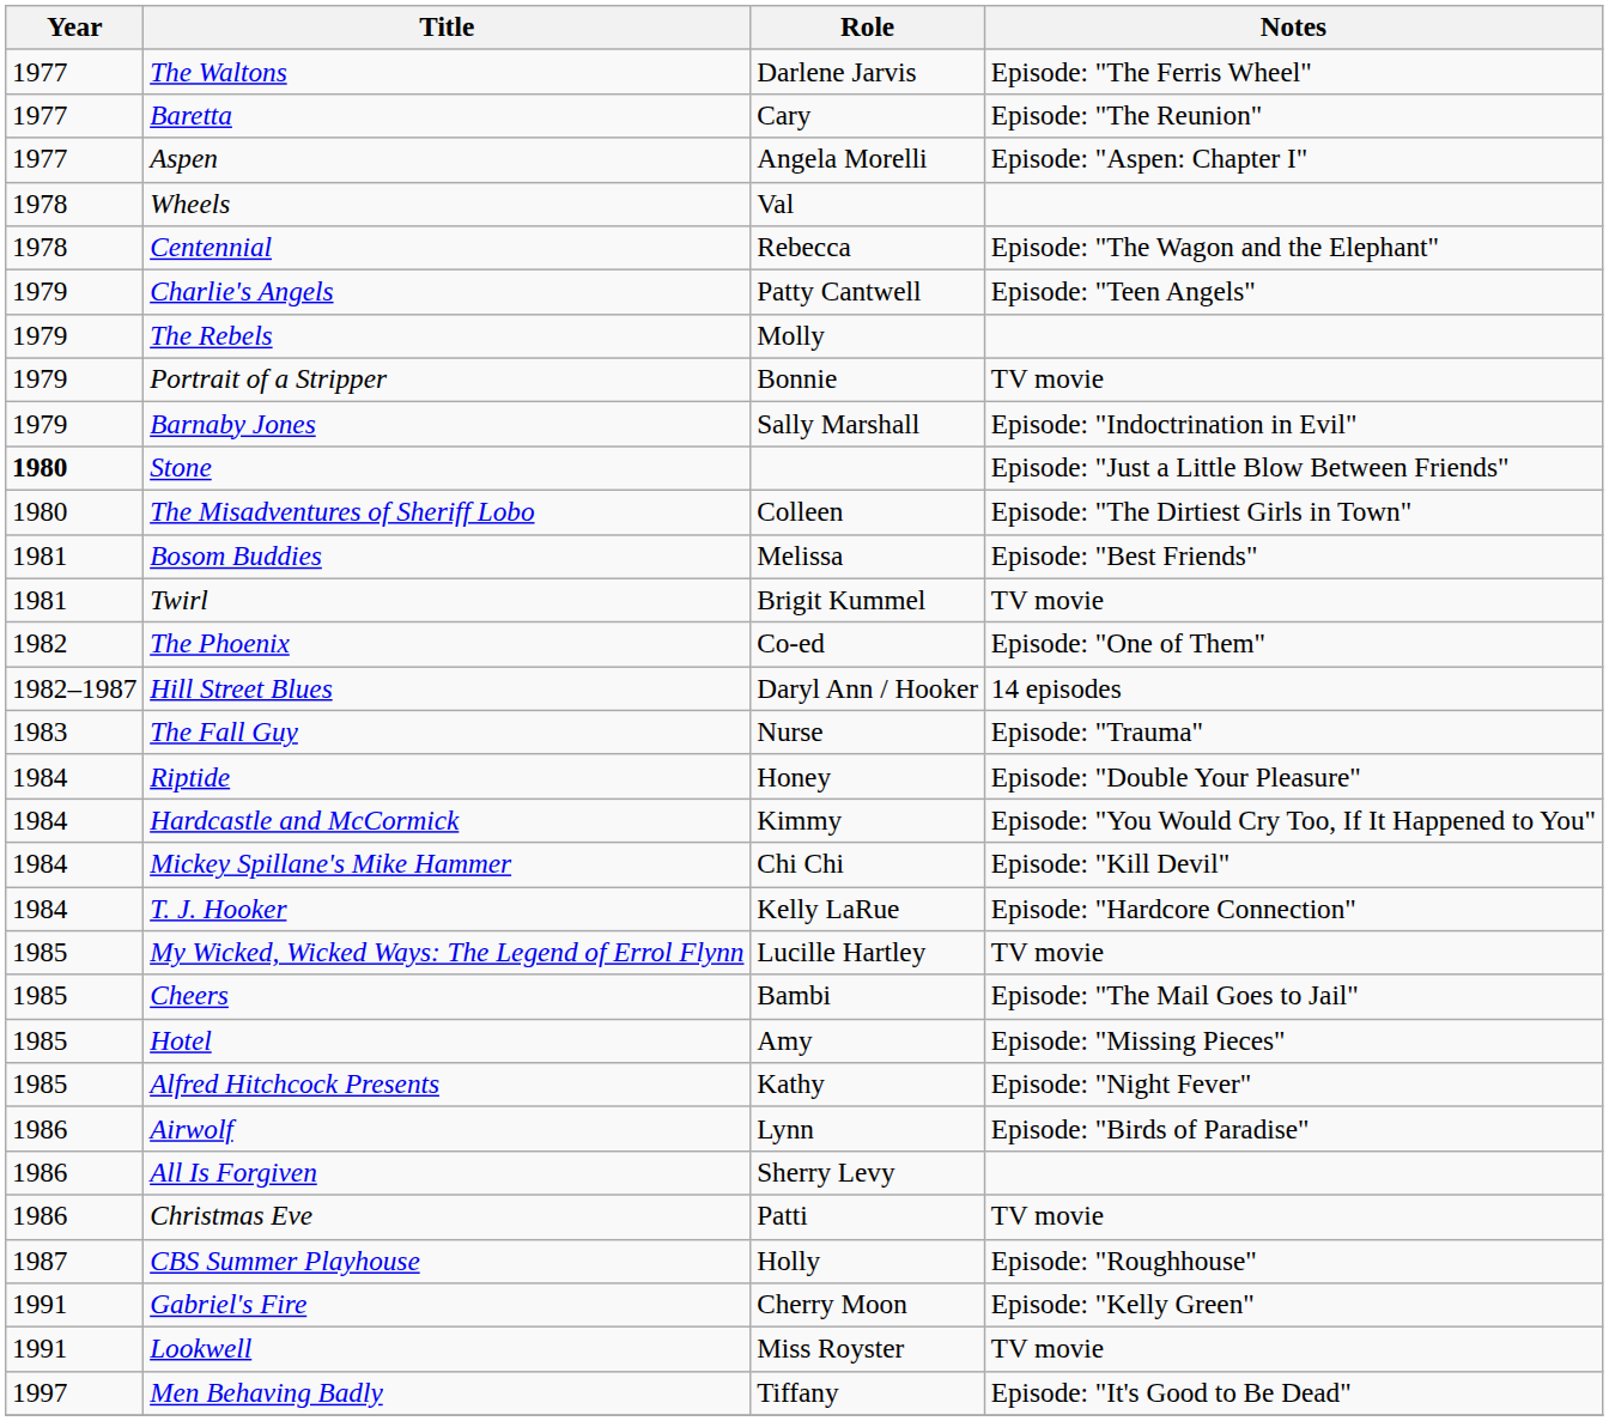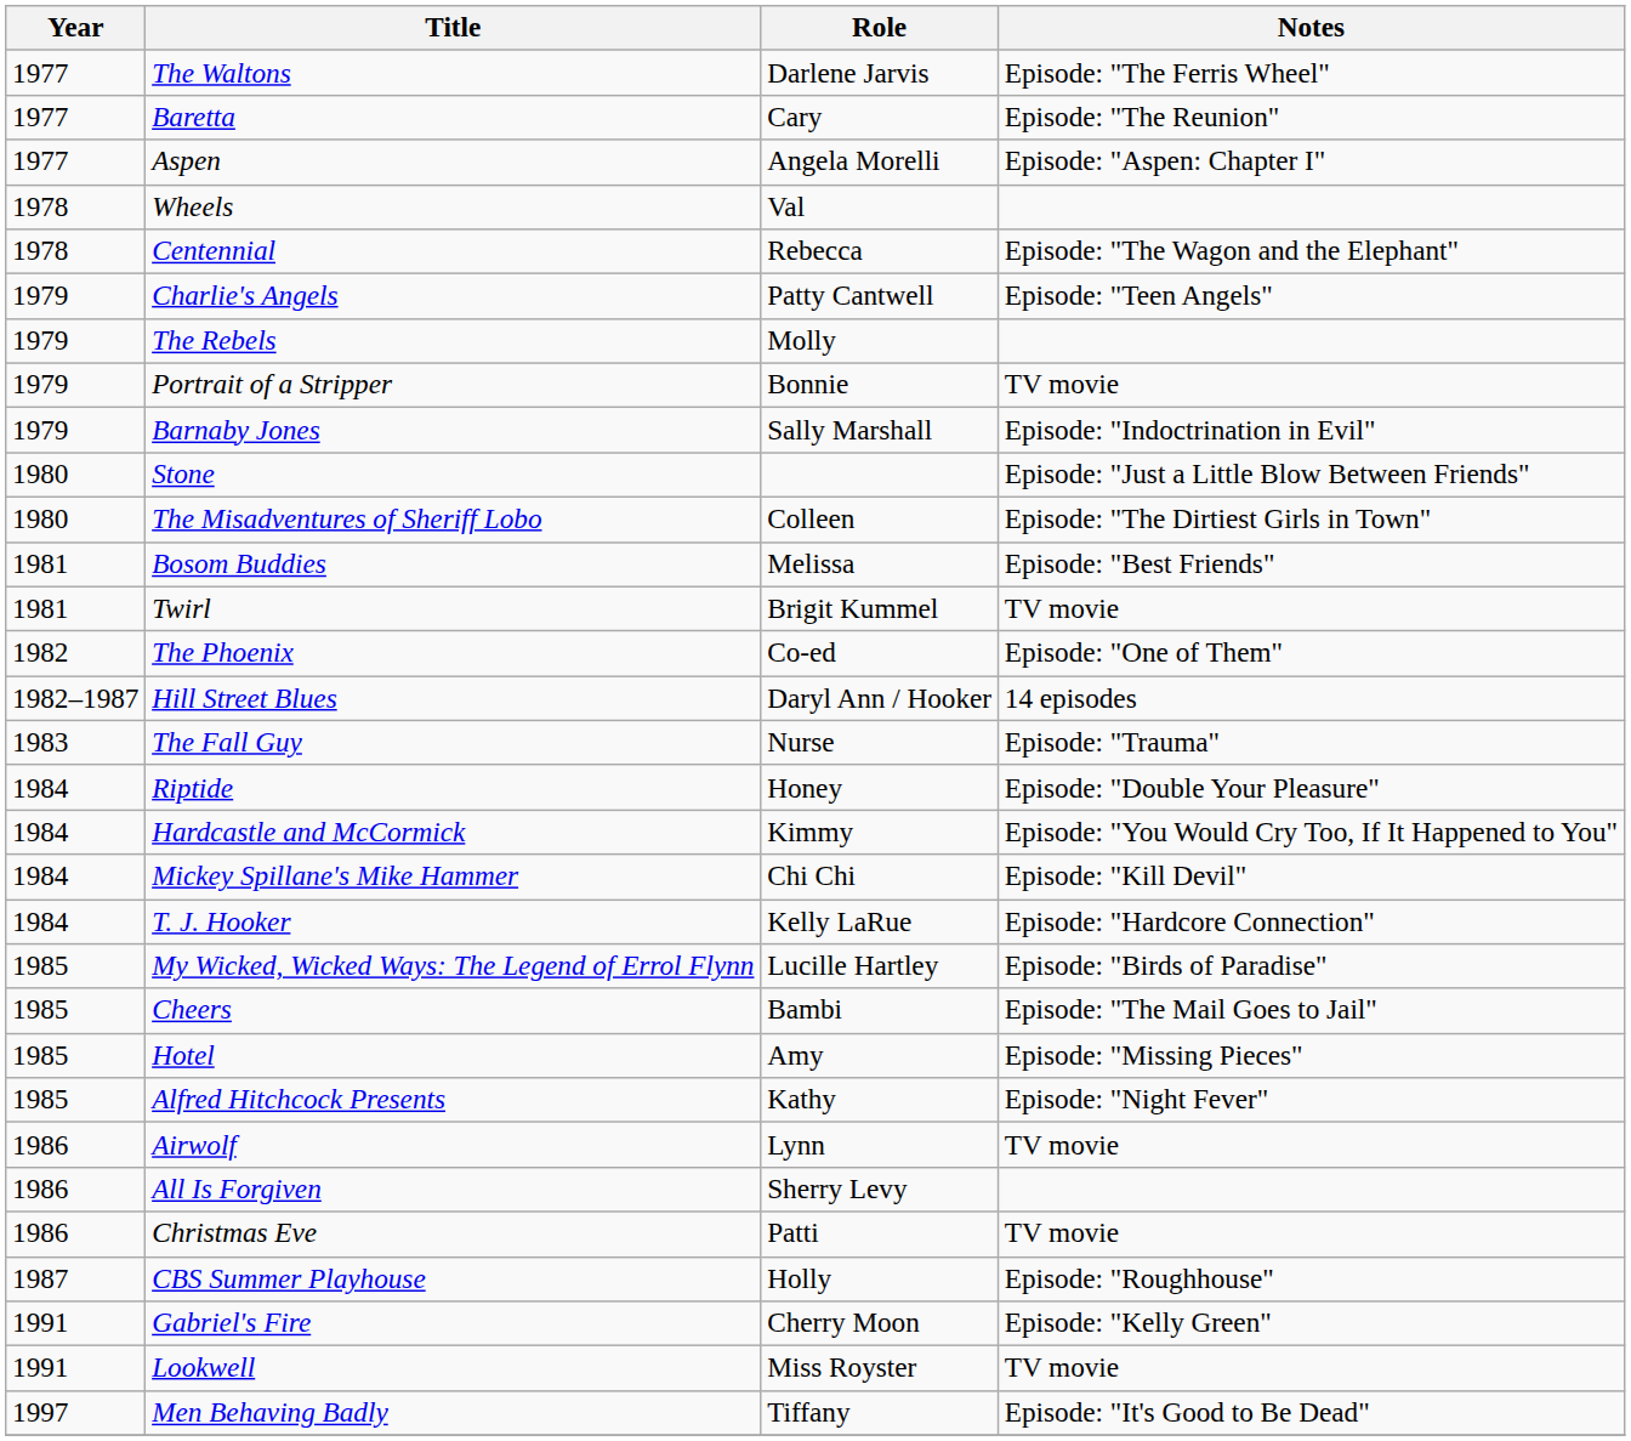Stone | Year: bold -> normal
My Wicked, Wicked Ways: The Legend of Errol Flynn | Notes: TV movie -> Episode: "Birds of Paradise"
Airwolf | Notes: Episode: "Birds of Paradise" -> TV movie
